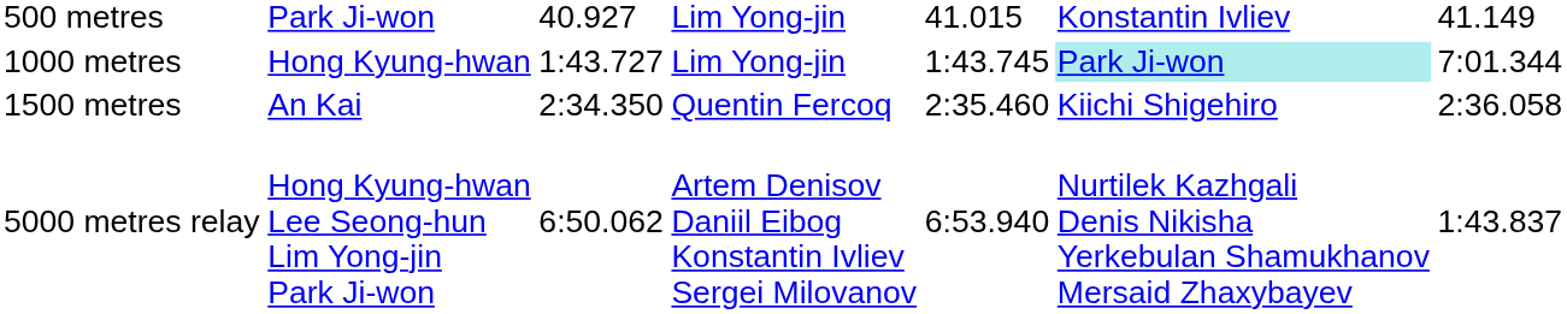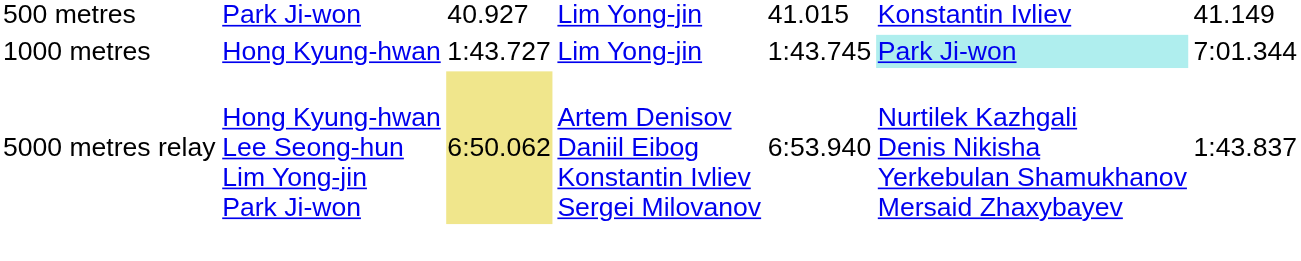- row: 1500 metres | An Kai | 2:34.350 | Quentin Fercoq | 2:35.460 | Kiichi Shigehiro | 2:36.058
5000 metres relay | column 3: no background -> khaki background
